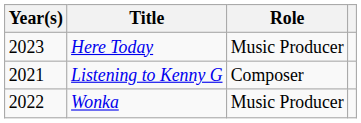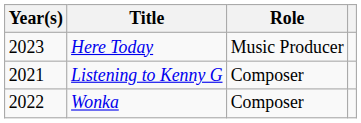Wonka | Role: Music Producer -> Composer
